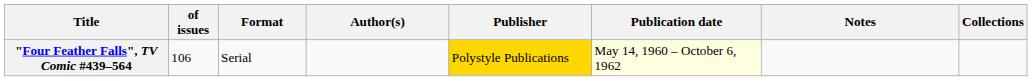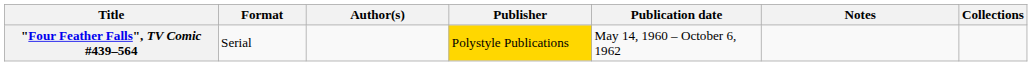- column: of issues | 106
"Four Feather Falls", TV Comic #439–564 | Publication date: lightyellow background -> no background
